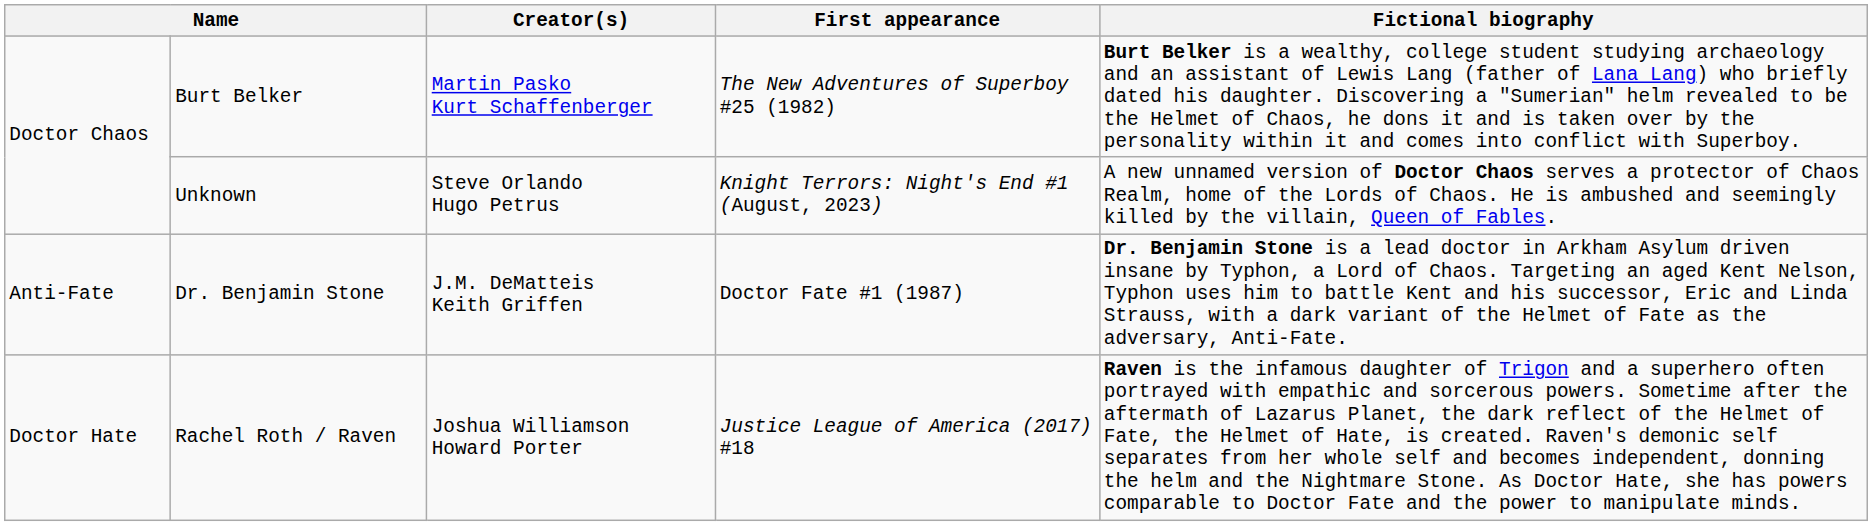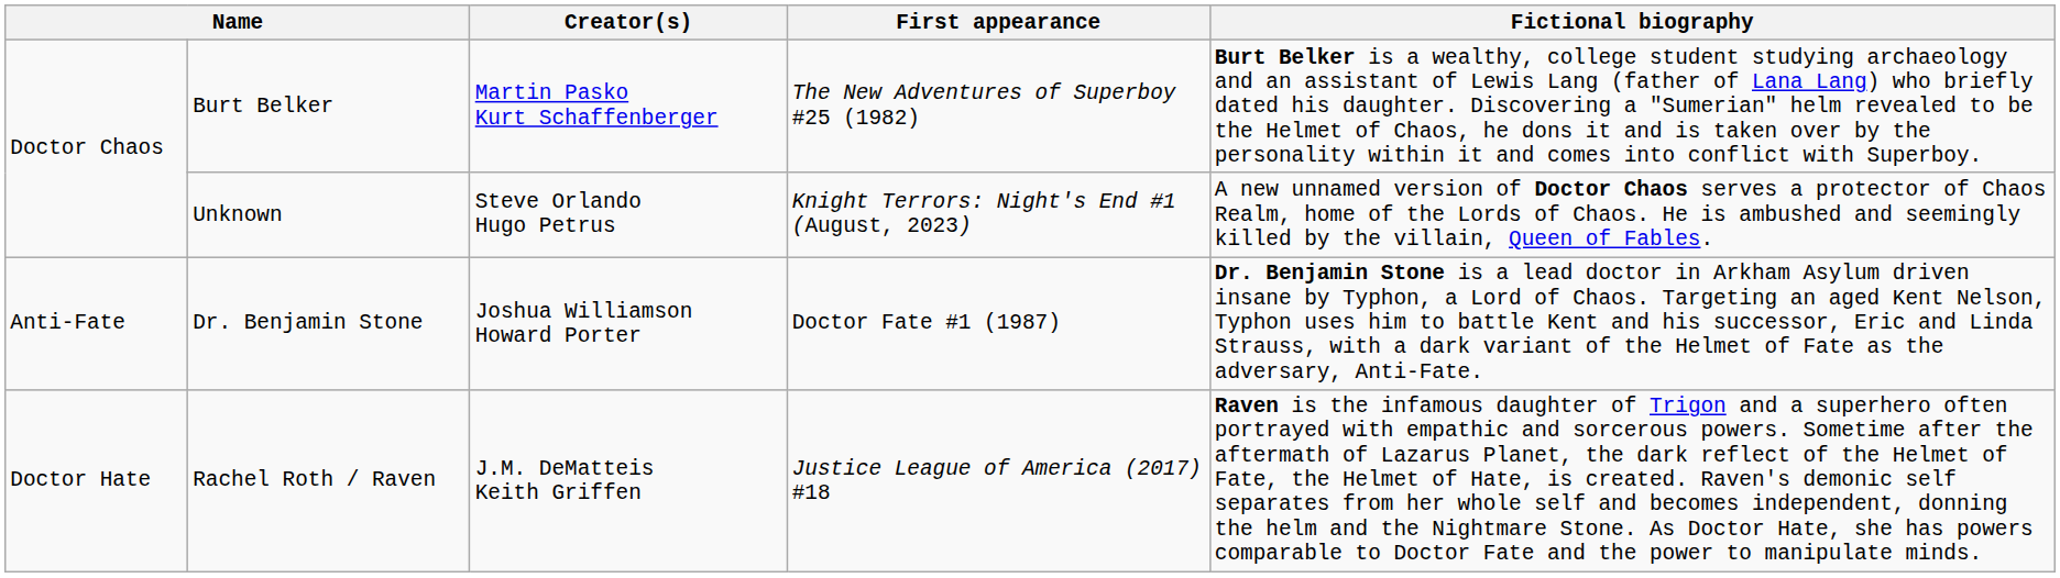Dr. Benjamin Stone | Creator(s): J.M. DeMatteis Keith Griffen -> Joshua Williamson Howard Porter
Rachel Roth / Raven | Creator(s): Joshua Williamson Howard Porter -> J.M. DeMatteis Keith Griffen
